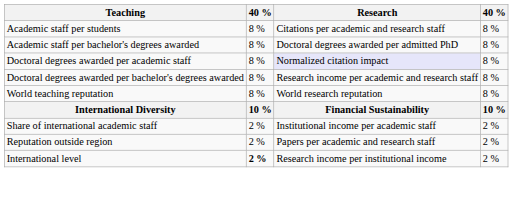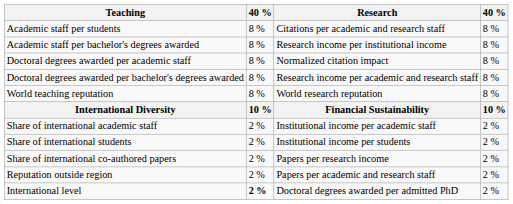Academic staff per bachelor's degrees awarded | Research: Doctoral degrees awarded per admitted PhD -> Research income per institutional income
Doctoral degrees awarded per academic staff | Research: lavender background -> no background
+ row: Share of international students | 2 % | Institutional income per students | 2 %
+ row: Share of international co-authored papers | 2 % | Papers per research income | 2 %
International level | Research: Research income per institutional income -> Doctoral degrees awarded per admitted PhD
